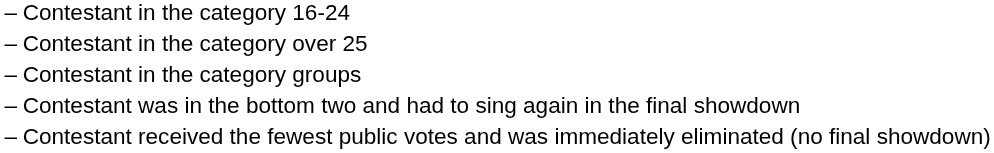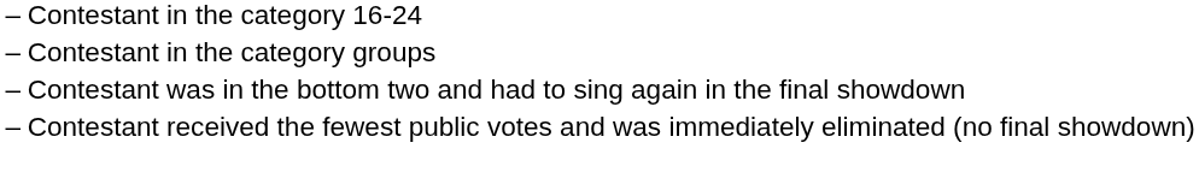- row: – | Contestant in the category over 25
